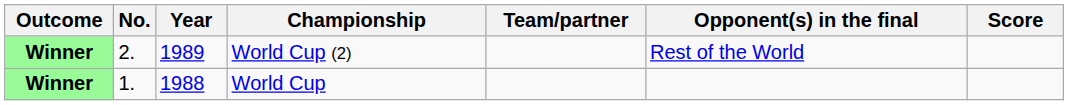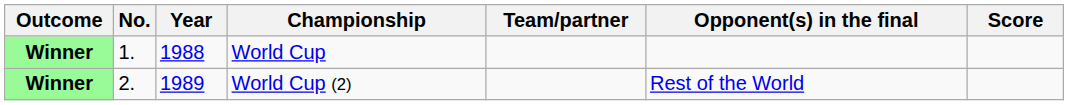rows swapped: World Cup <-> World Cup (2)
